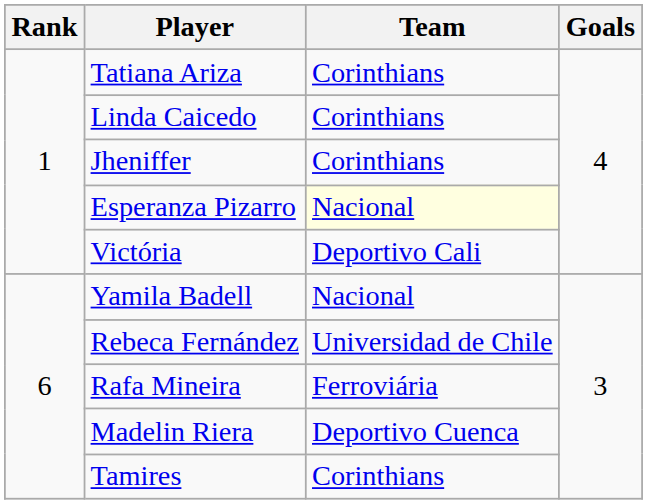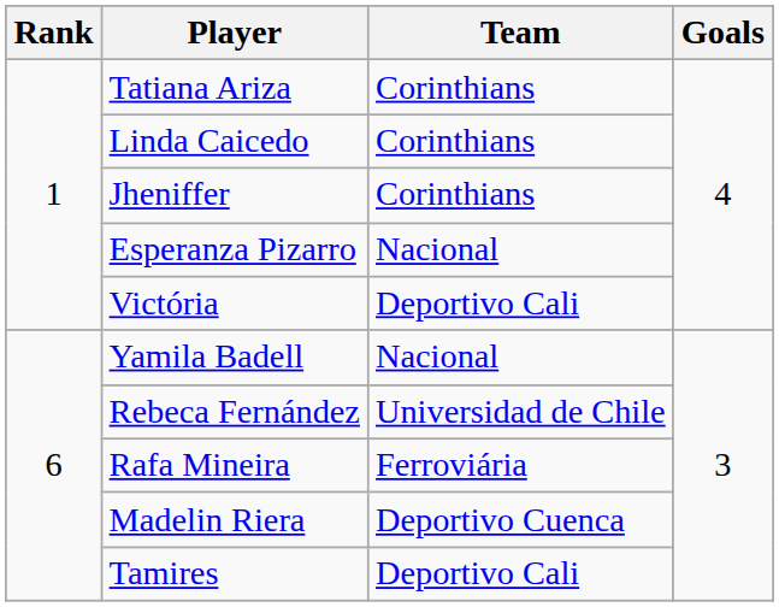Esperanza Pizarro | Team: lightyellow background -> no background
Tamires | Team: Corinthians -> Deportivo Cali
